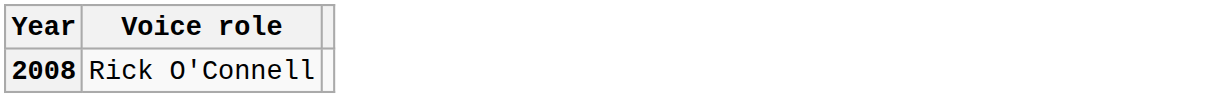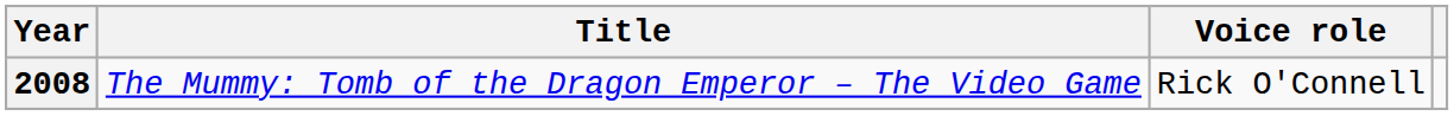+ column: Title | The Mummy: Tomb of the Dragon Emperor – The Video Game
